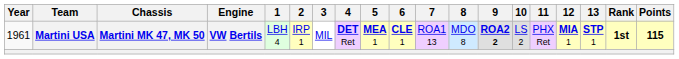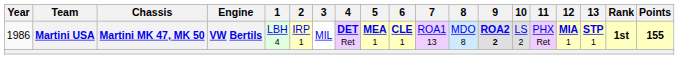Martini USA | Year: 1961 -> 1986
Martini USA | Points: 115 -> 155
